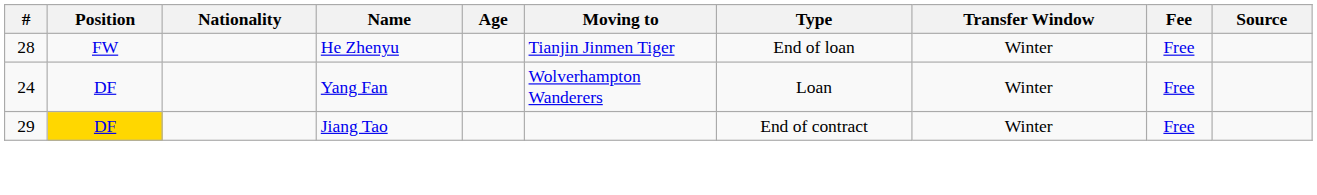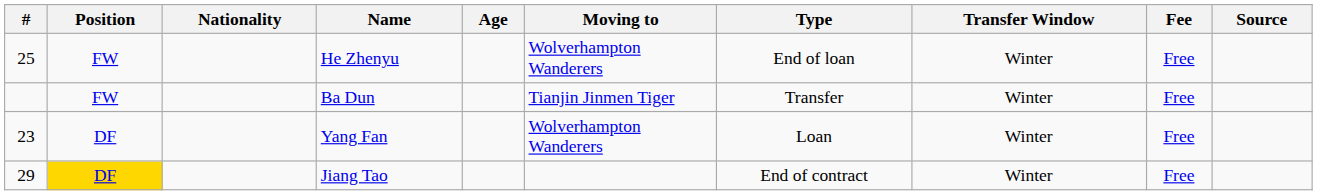He Zhenyu | #: 28 -> 25
He Zhenyu | Moving to: Tianjin Jinmen Tiger -> Wolverhampton Wanderers
+ row: FW | Ba Dun | Tianjin Jinmen Tiger | Transfer | Winter | Free
Yang Fan | #: 24 -> 23
